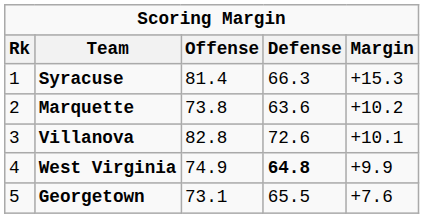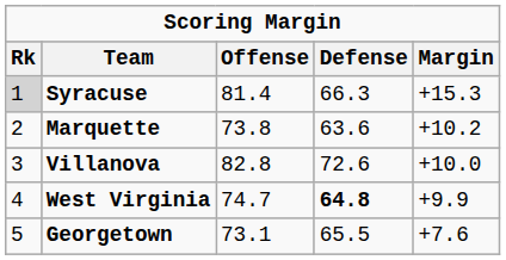Syracuse | Rk: no background -> lightgrey background
Villanova | Margin: +10.1 -> +10.0
West Virginia | Offense: 74.9 -> 74.7
